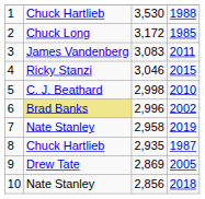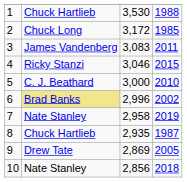5 | column 3: 2,998 -> 3,000
